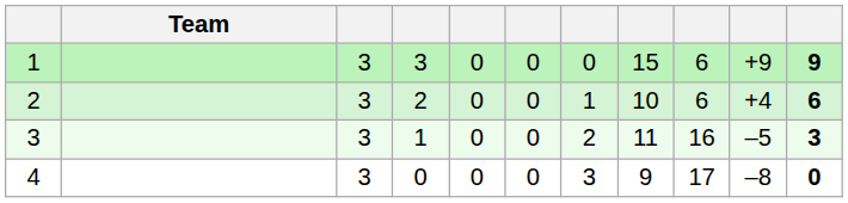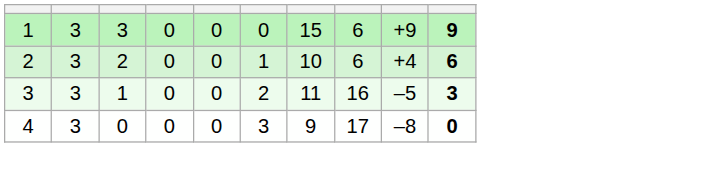- column: Team
